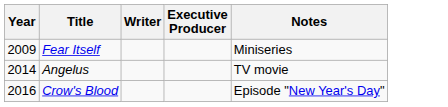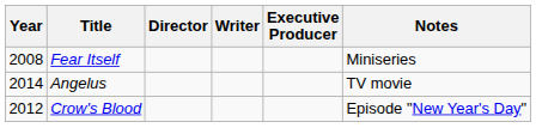+ column: Director
Fear Itself | Year: 2009 -> 2008
Crow's Blood | Year: 2016 -> 2012
